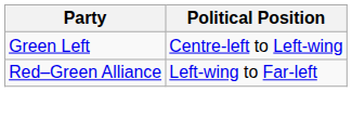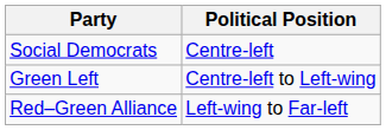+ row: Social Democrats | Centre-left
